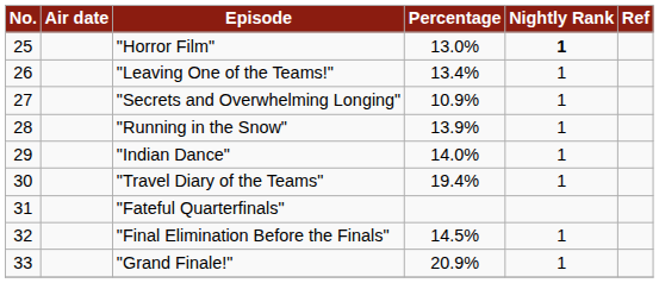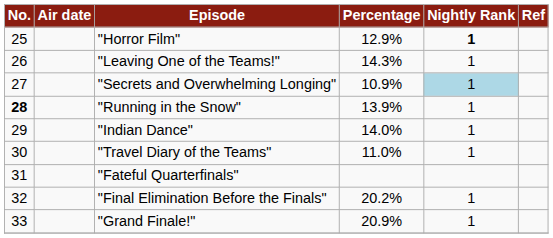"Horror Film" | Percentage: 13.0% -> 12.9%
"Leaving One of the Teams!" | Percentage: 13.4% -> 14.3%
"Secrets and Overwhelming Longing" | Nightly Rank: no background -> lightblue background
"Running in the Snow" | No.: normal -> bold
"Travel Diary of the Teams" | Percentage: 19.4% -> 11.0%
"Final Elimination Before the Finals" | Percentage: 14.5% -> 20.2%
